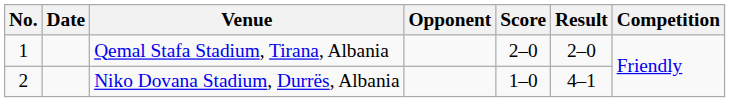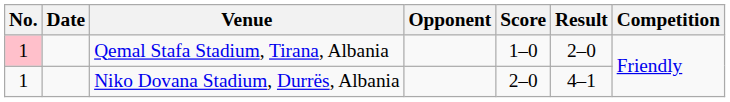Qemal Stafa Stadium, Tirana, Albania | No.: no background -> pink background
Qemal Stafa Stadium, Tirana, Albania | Score: 2–0 -> 1–0
Niko Dovana Stadium, Durrës, Albania | No.: 2 -> 1
Niko Dovana Stadium, Durrës, Albania | Score: 1–0 -> 2–0
